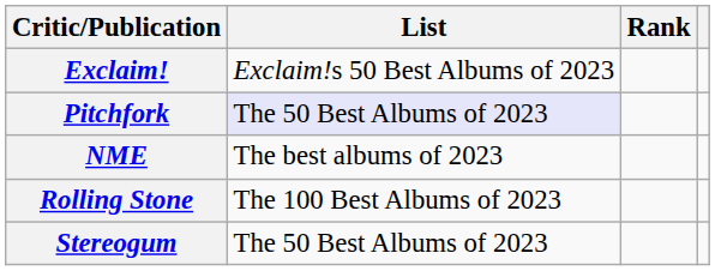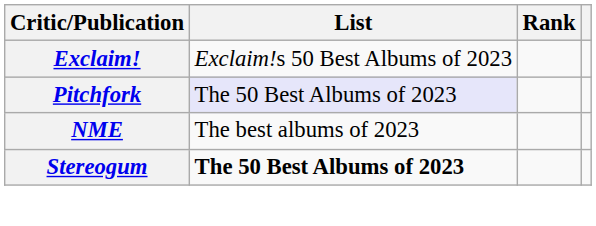- row: Rolling Stone | The 100 Best Albums of 2023
Stereogum | List: normal -> bold
